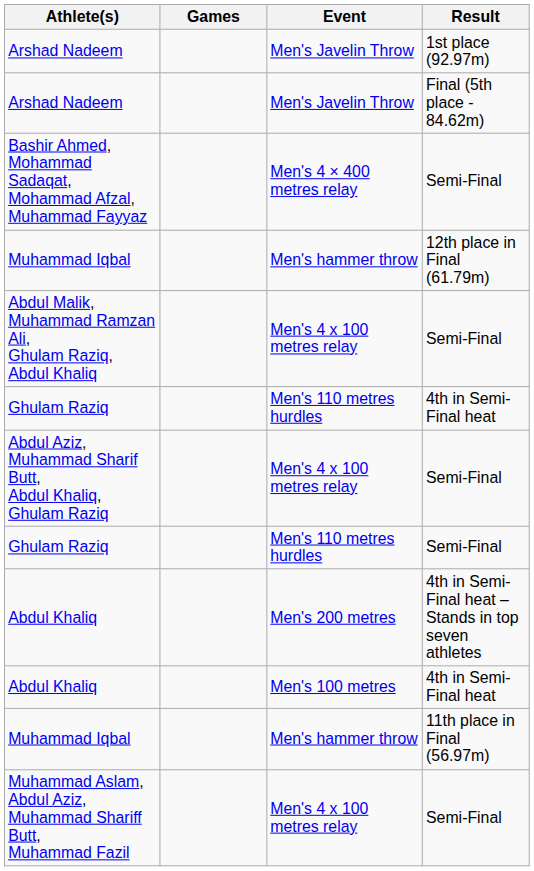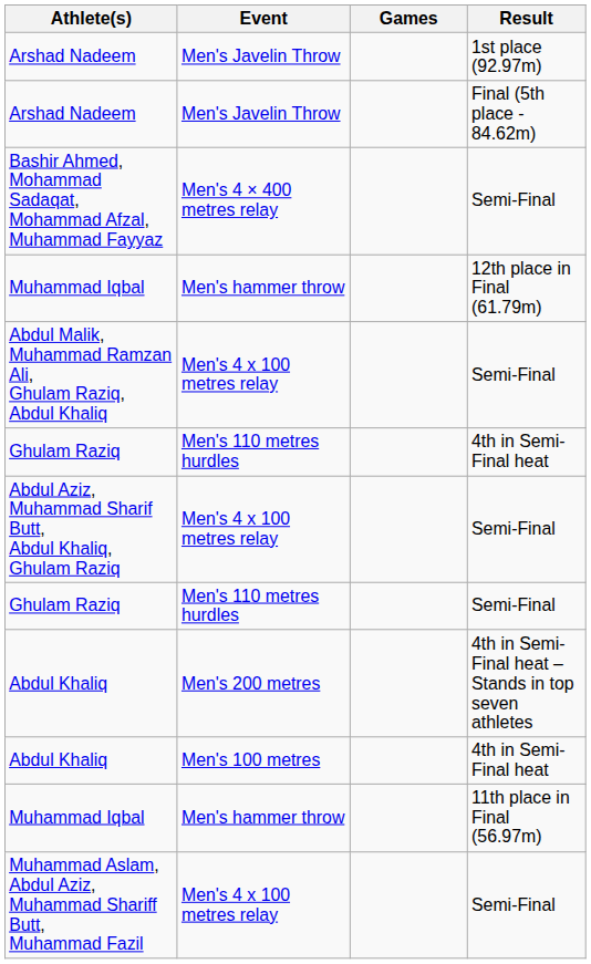columns swapped: Event <-> Games
